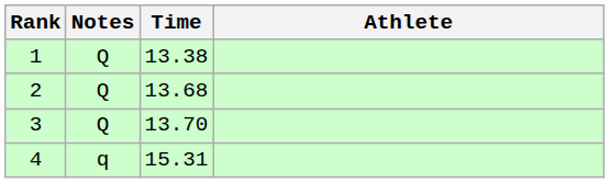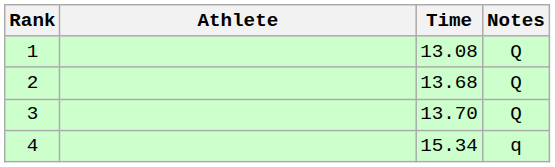columns swapped: Athlete <-> Notes
1 | Time: 13.38 -> 13.08
4 | Time: 15.31 -> 15.34
